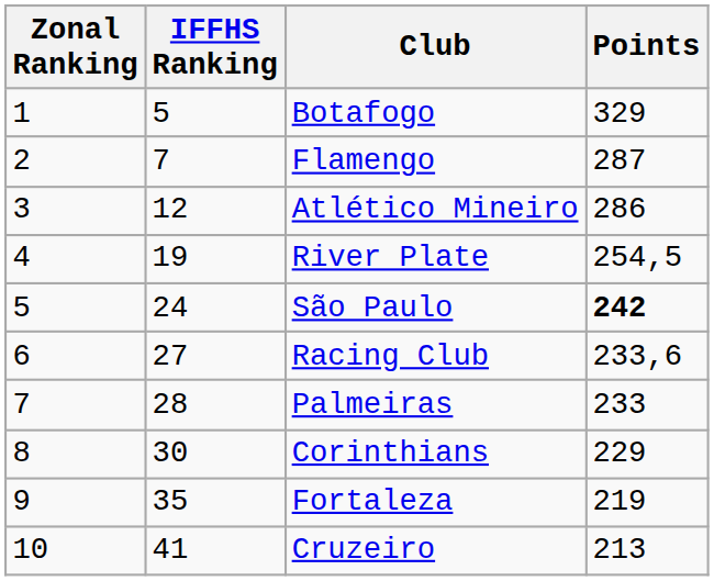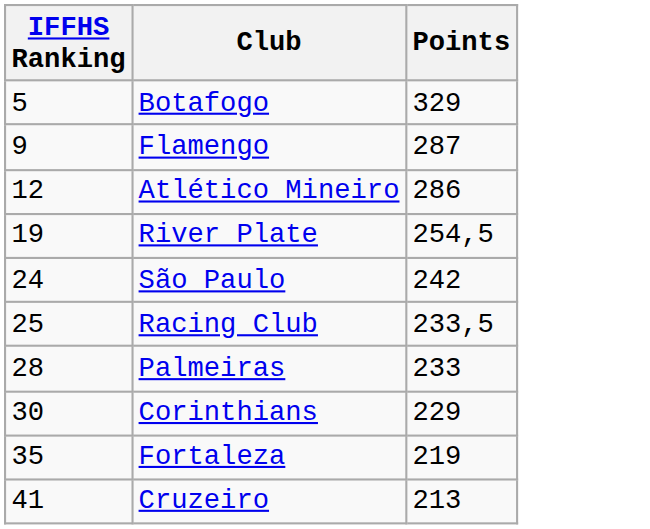- column: Zonal Ranking | 1 | 2 | 3 | 4 | 5 | 6 | 7 | 8 | 9 | 10
Flamengo | IFFHS Ranking: 7 -> 9
São Paulo | Points: bold -> normal
Racing Club | IFFHS Ranking: 27 -> 25
Racing Club | Points: 233,6 -> 233,5
